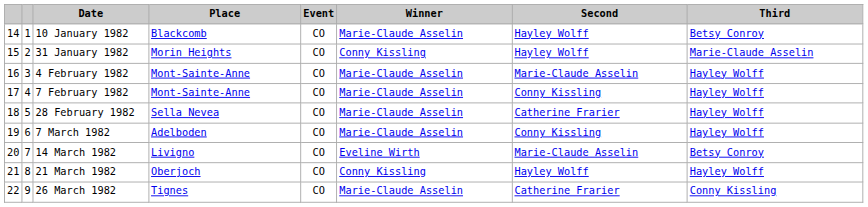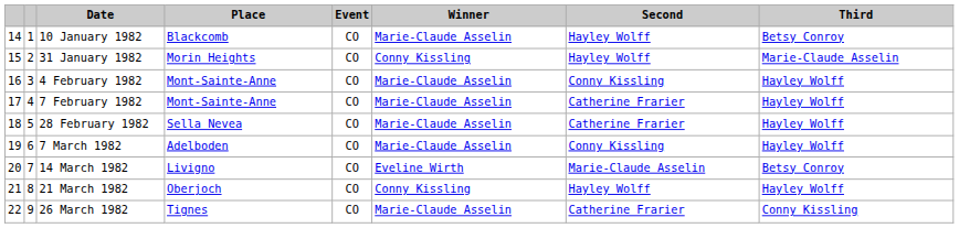4 February 1982 | Second: Marie-Claude Asselin -> Conny Kissling
7 February 1982 | Second: Conny Kissling -> Catherine Frarier
